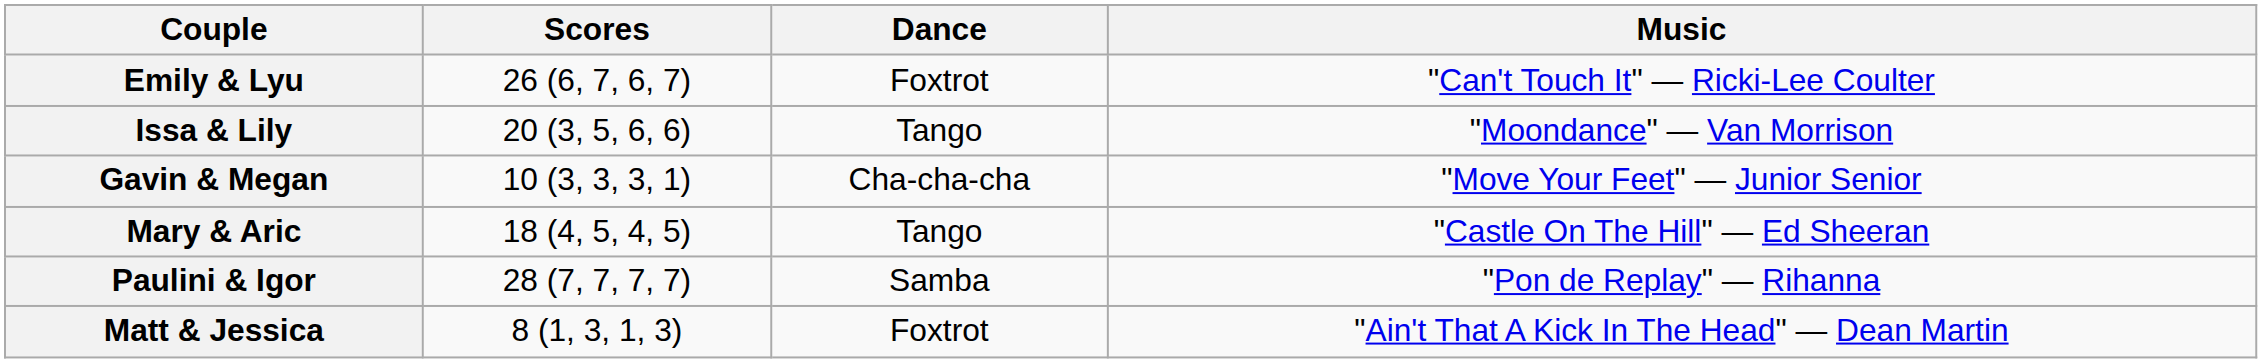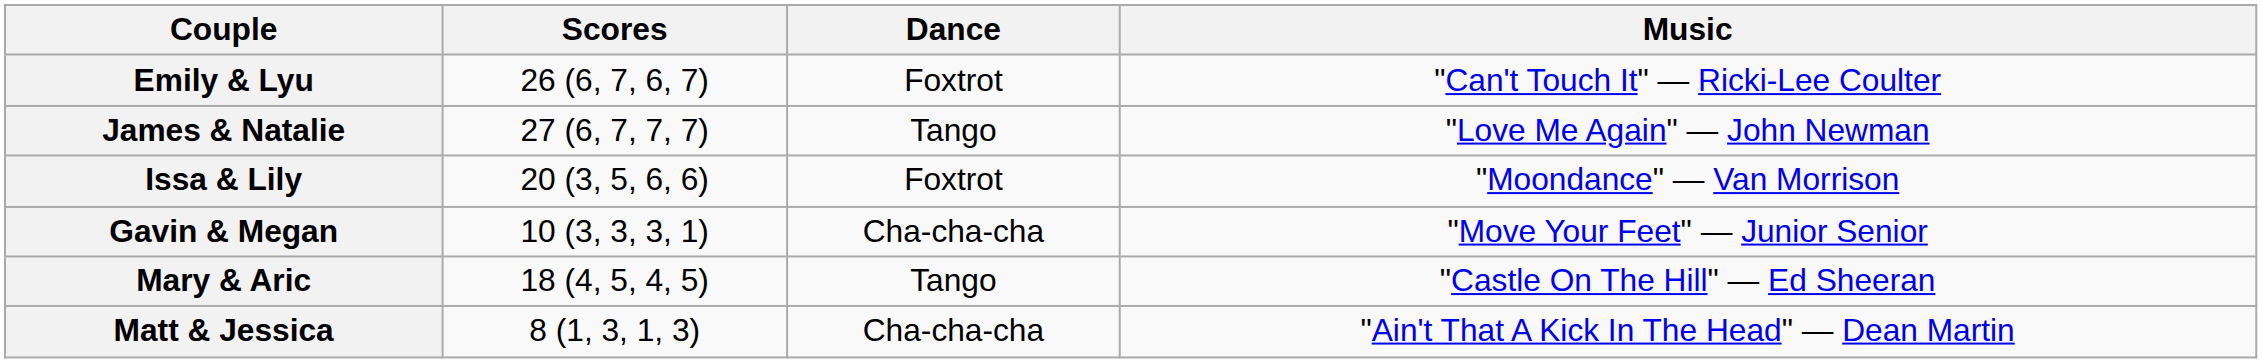+ row: James & Natalie | 27 (6, 7, 7, 7) | Tango | "Love Me Again" — John Newman
Issa & Lily | Dance: Tango -> Foxtrot
- row: Paulini & Igor | 28 (7, 7, 7, 7) | Samba | "Pon de Replay" — Rihanna
Matt & Jessica | Dance: Foxtrot -> Cha-cha-cha
